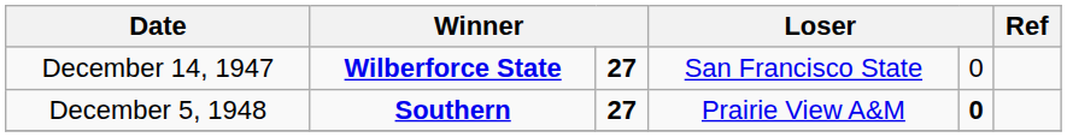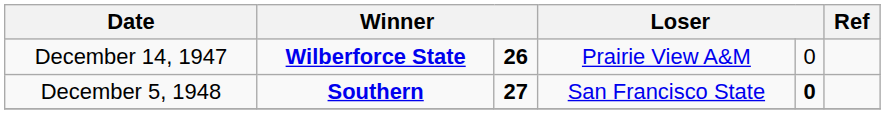December 14, 1947 | column 3: 27 -> 26
December 14, 1947 | column 4: San Francisco State -> Prairie View A&M
December 5, 1948 | column 4: Prairie View A&M -> San Francisco State
